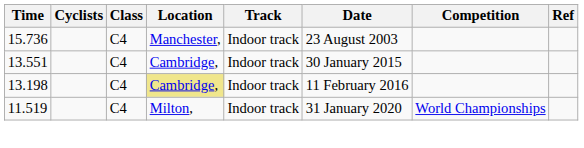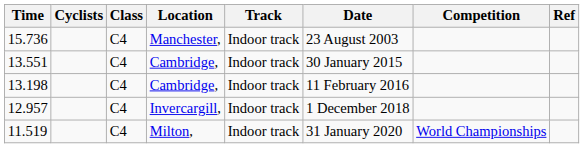13.198 | Location: khaki background -> no background
+ row: 12.957 | C4 | Invercargill, | Indoor track | 1 December 2018
